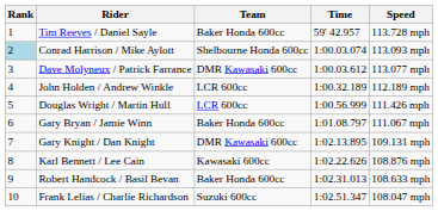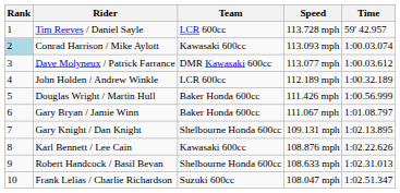columns swapped: Speed <-> Time
Tim Reeves / Daniel Sayle | Team: Baker Honda 600cc -> LCR 600cc
Conrad Harrison / Mike Aylott | Team: Shelbourne Honda 600cc -> Kawasaki 600cc
Douglas Wright / Martin Hull | Team: LCR 600cc -> Baker Honda 600cc
Gary Knight / Dan Knight | Team: DMR Kawasaki 600cc -> Shelbourne Honda 600cc
Robert Handcock / Basil Bevan | Team: Baker Honda 600cc -> Shelbourne Honda 600cc
